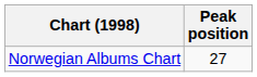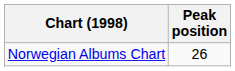Norwegian Albums Chart | Peak position: 27 -> 26
